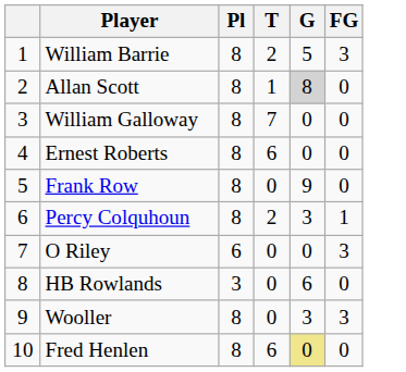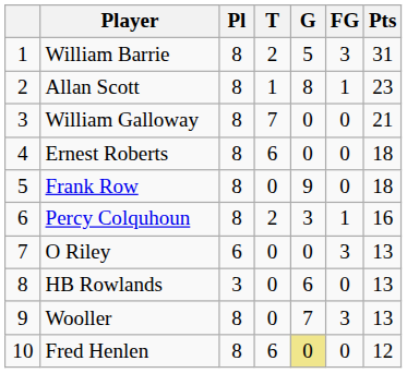+ column: Pts | 31 | 23 | 21 | 18 | 18 | 16 | 13 | 13 | 13 | 12
Allan Scott | G: lightgrey background -> no background
Allan Scott | FG: 0 -> 1
Wooller | G: 3 -> 7
